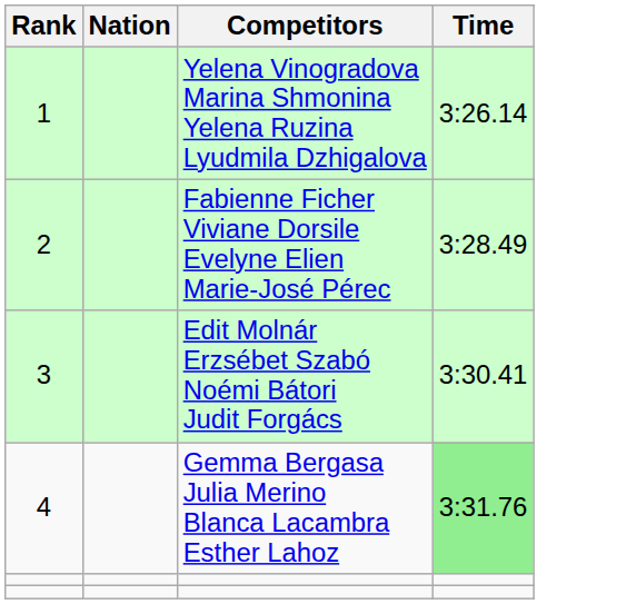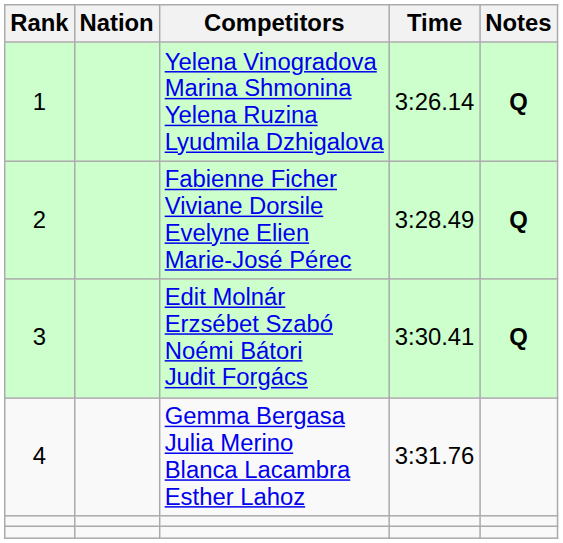+ column: Notes | Q | Q | Q
4 | Time: lightgreen background -> no background
